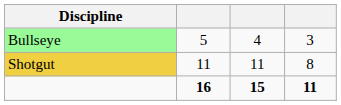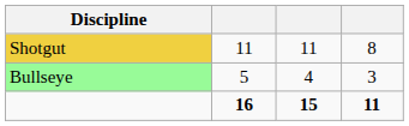rows swapped: Bullseye <-> Shotgut
